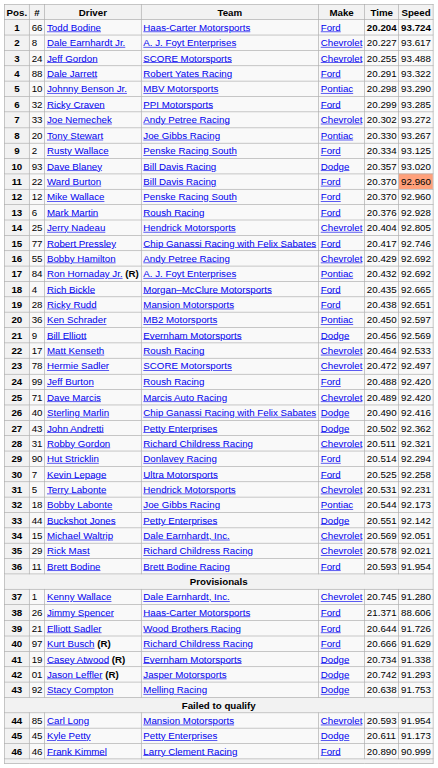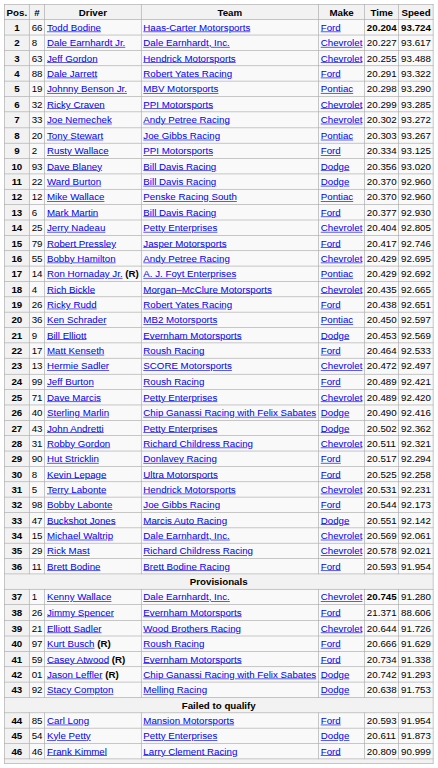Dale Earnhardt Jr. | Team: A. J. Foyt Enterprises -> Dale Earnhardt, Inc.
Jeff Gordon | #: 24 -> 63
Jeff Gordon | Team: SCORE Motorsports -> Hendrick Motorsports
Johnny Benson Jr. | #: 10 -> 19
Ricky Craven | Make: Ford -> Chevrolet
Tony Stewart | Time: 20.330 -> 20.303
Rusty Wallace | Team: Penske Racing South -> PPI Motorsports
Dave Blaney | Time: 20.357 -> 20.356
Ward Burton | Make: Ford -> Dodge
Ward Burton | Speed: lightsalmon background -> no background
Mike Wallace | Make: Ford -> Pontiac
Mark Martin | Team: Roush Racing -> Bill Davis Racing
Mark Martin | Time: 20.376 -> 20.377
Mark Martin | Speed: 92.928 -> 92.930
Jerry Nadeau | Team: Hendrick Motorsports -> Petty Enterprises
Robert Pressley | #: 77 -> 79
Robert Pressley | Team: Chip Ganassi Racing with Felix Sabates -> Jasper Motorsports
Bobby Hamilton | Speed: 92.692 -> 92.695
Ron Hornaday Jr. (R) | #: 84 -> 14
Ron Hornaday Jr. (R) | Time: 20.432 -> 20.429
Rich Bickle | Make: Ford -> Chevrolet
Ricky Rudd | #: 28 -> 26
Ricky Rudd | Team: Mansion Motorsports -> Robert Yates Racing
Bill Elliott | Time: 20.456 -> 20.453
Matt Kenseth | Make: Chevrolet -> Ford
Hermie Sadler | #: 78 -> 13
Jeff Burton | Time: 20.488 -> 20.489
Jeff Burton | Speed: 92.420 -> 92.421
Dave Marcis | Team: Marcis Auto Racing -> Petty Enterprises
Hut Stricklin | Time: 20.514 -> 20.517
Kevin Lepage | #: 7 -> 8
Bobby Labonte | #: 18 -> 98
Bobby Labonte | Make: Pontiac -> Ford
Buckshot Jones | #: 44 -> 47
Buckshot Jones | Team: Petty Enterprises -> Marcis Auto Racing
Michael Waltrip | Speed: 92.051 -> 92.061
Kenny Wallace | Time: normal -> bold
Jimmy Spencer | Team: Haas-Carter Motorsports -> Evernham Motorsports
Elliott Sadler | Make: Ford -> Chevrolet
Kurt Busch (R) | Team: Richard Childress Racing -> Roush Racing
Casey Atwood (R) | #: 19 -> 59
Casey Atwood (R) | Make: Dodge -> Ford
Jason Leffler (R) | Team: Jasper Motorsports -> Chip Ganassi Racing with Felix Sabates
Carl Long | Make: Chevrolet -> Ford
Kyle Petty | #: 45 -> 54
Kyle Petty | Speed: 91.173 -> 91.873
Frank Kimmel | Time: 20.890 -> 20.809
